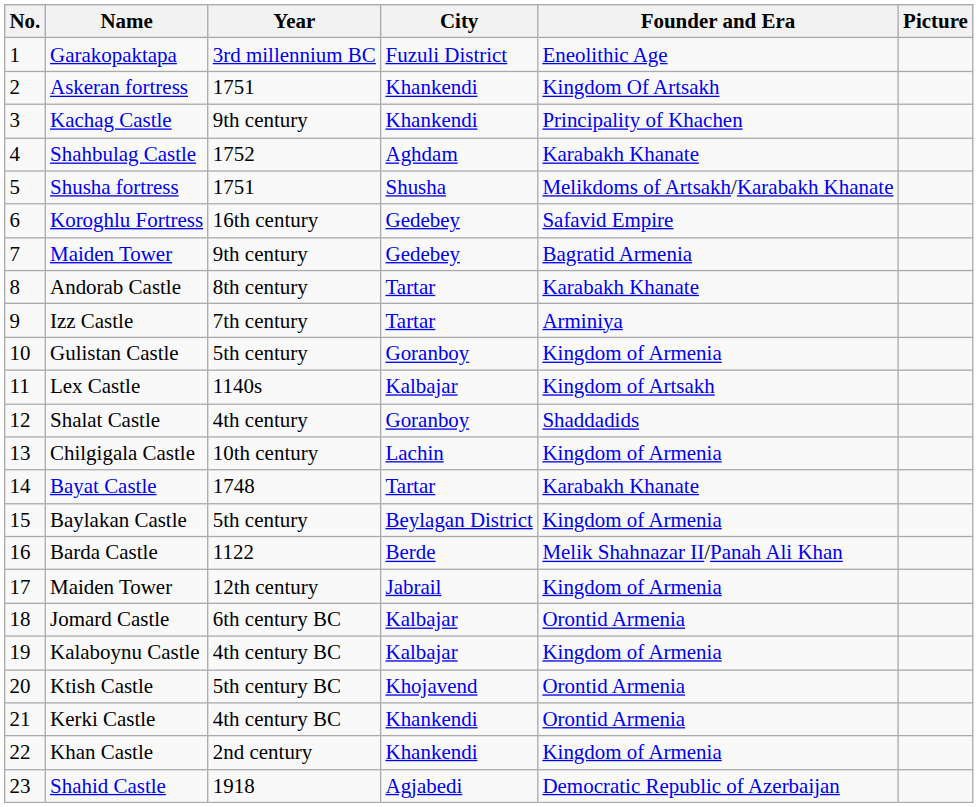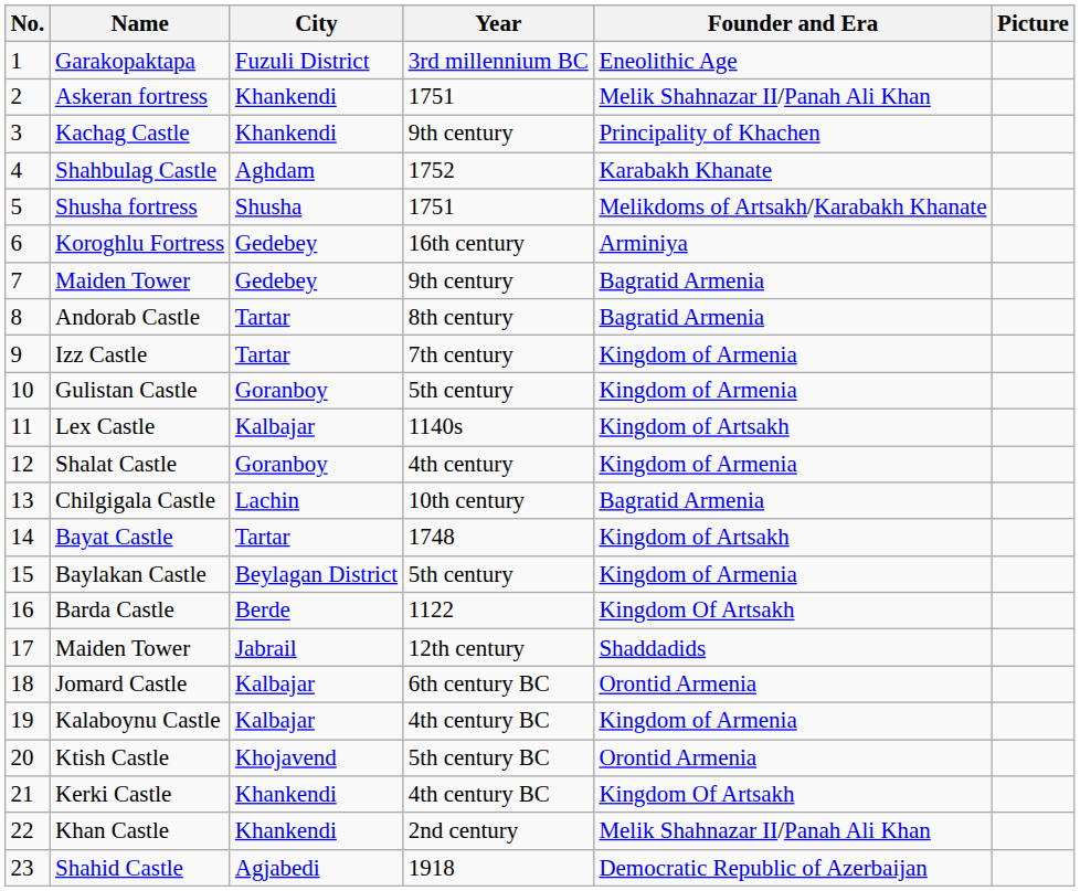columns swapped: City <-> Year
Askeran fortress | Founder and Era: Kingdom Of Artsakh -> Melik Shahnazar II/Panah Ali Khan
Koroghlu Fortress | Founder and Era: Safavid Empire -> Arminiya
Andorab Castle | Founder and Era: Karabakh Khanate -> Bagratid Armenia
Izz Castle | Founder and Era: Arminiya -> Kingdom of Armenia
Shalat Castle | Founder and Era: Shaddadids -> Kingdom of Armenia
Chilgigala Castle | Founder and Era: Kingdom of Armenia -> Bagratid Armenia
Bayat Castle | Founder and Era: Karabakh Khanate -> Kingdom of Artsakh
Barda Castle | Founder and Era: Melik Shahnazar II/Panah Ali Khan -> Kingdom Of Artsakh
17 / Maiden Tower | Founder and Era: Kingdom of Armenia -> Shaddadids
Kerki Castle | Founder and Era: Orontid Armenia -> Kingdom Of Artsakh
Khan Castle | Founder and Era: Kingdom of Armenia -> Melik Shahnazar II/Panah Ali Khan
